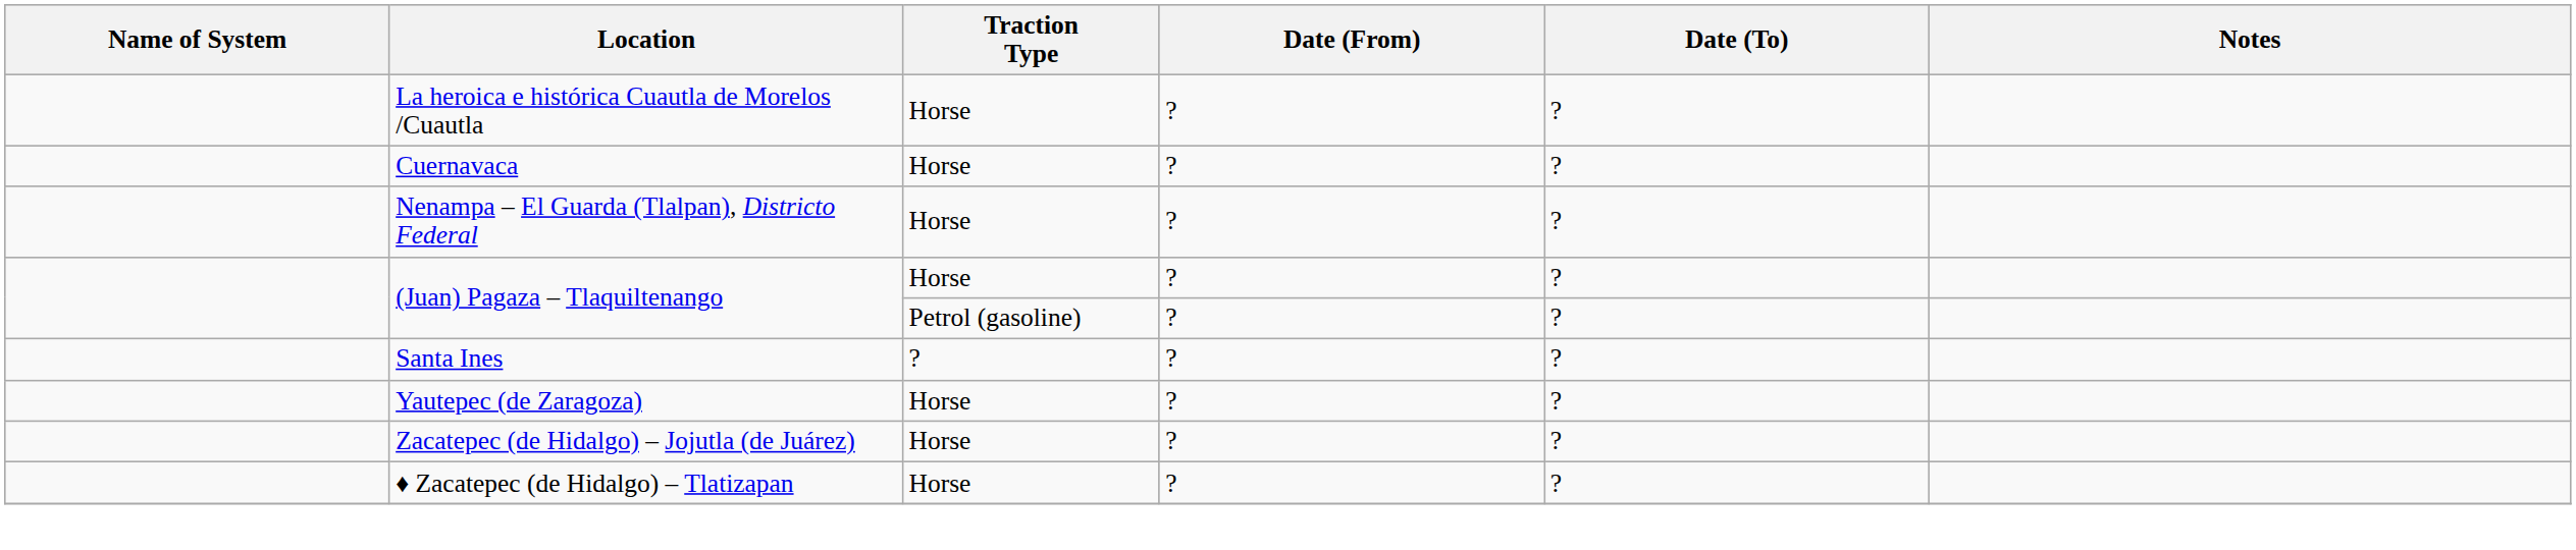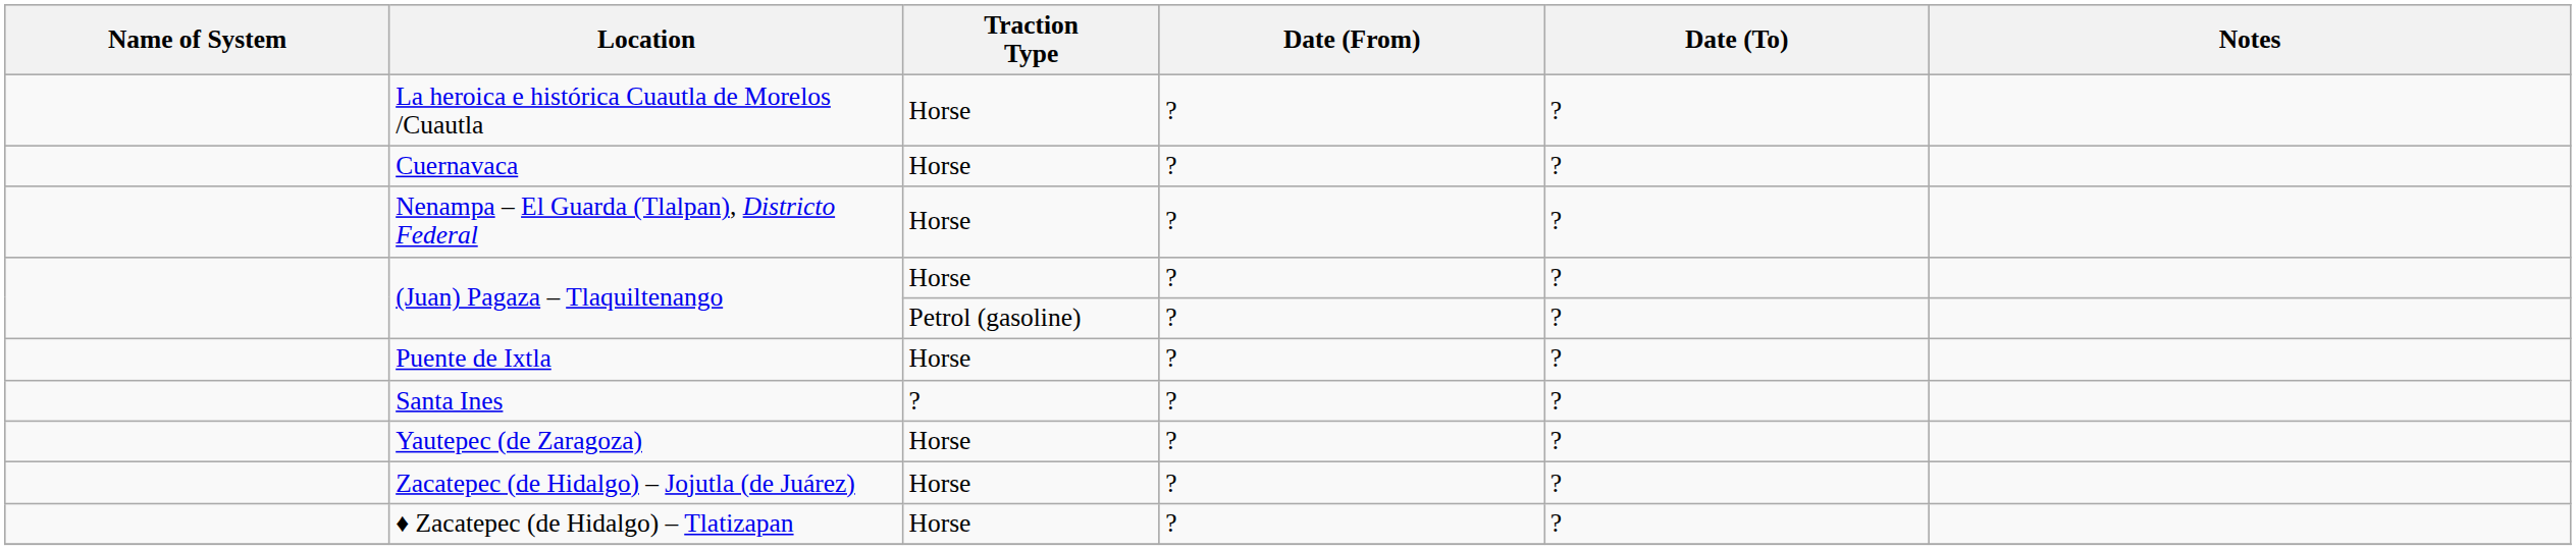+ row: Puente de Ixtla | Horse | ? | ?
